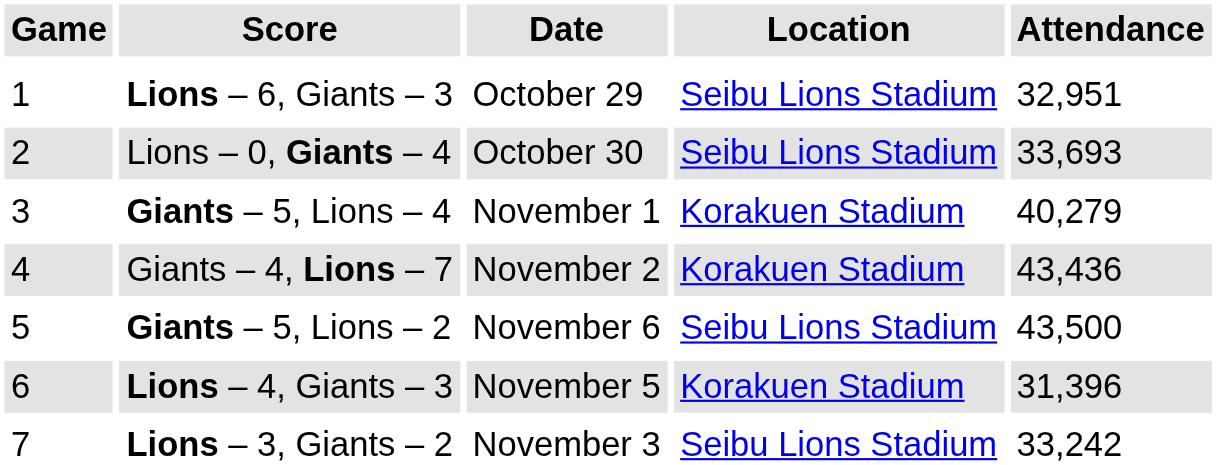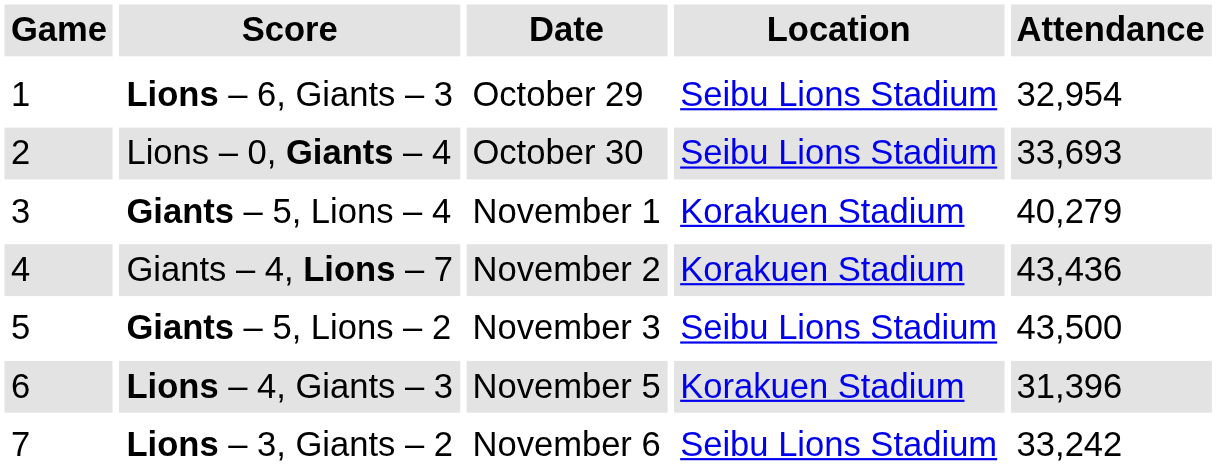Lions – 6, Giants – 3 | Attendance: 32,951 -> 32,954
Giants – 5, Lions – 2 | Date: November 6 -> November 3
Lions – 3, Giants – 2 | Date: November 3 -> November 6
